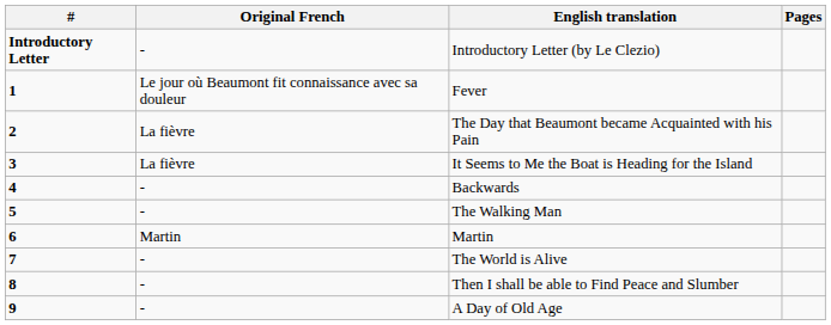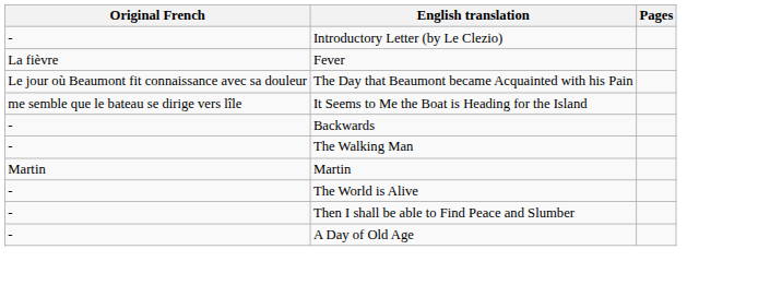- column: # | Introductory Letter | 1 | 2 | 3 | 4 | 5 | 6 | 7 | 8 | 9
Fever | Original French: Le jour où Beaumont fit connaissance avec sa douleur -> La fièvre
The Day that Beaumont became Acquainted with his Pain | Original French: La fièvre -> Le jour où Beaumont fit connaissance avec sa douleur
It Seems to Me the Boat is Heading for the Island | Original French: La fièvre -> me semble que le bateau se dirige vers lîle
